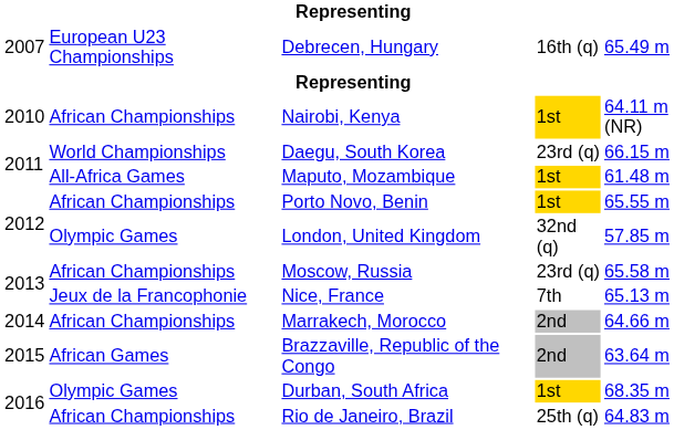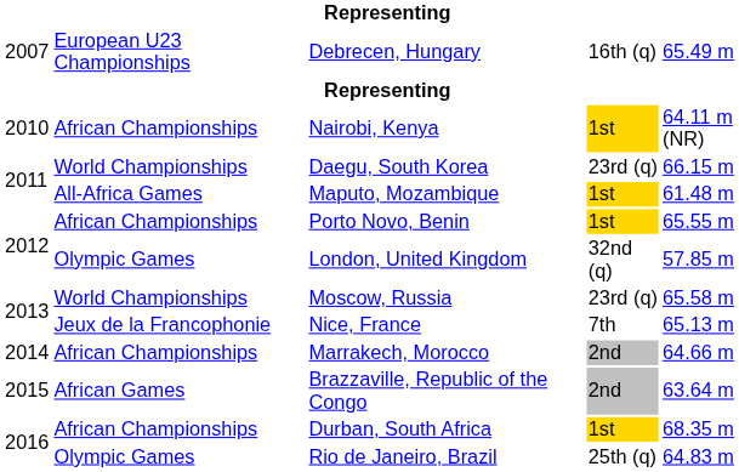Moscow, Russia | column 2: African Championships -> World Championships
Durban, South Africa | column 2: Olympic Games -> African Championships
Rio de Janeiro, Brazil | column 2: African Championships -> Olympic Games
